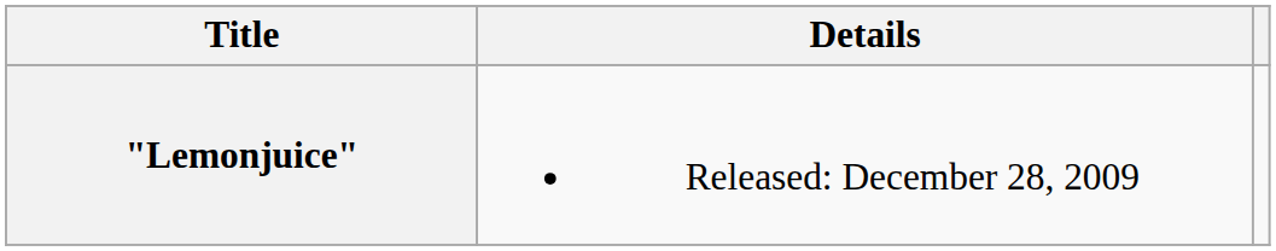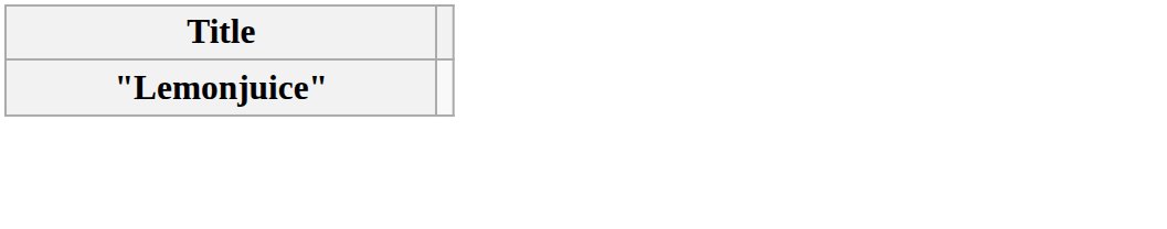- column: Details | Released: December 28, 2009
